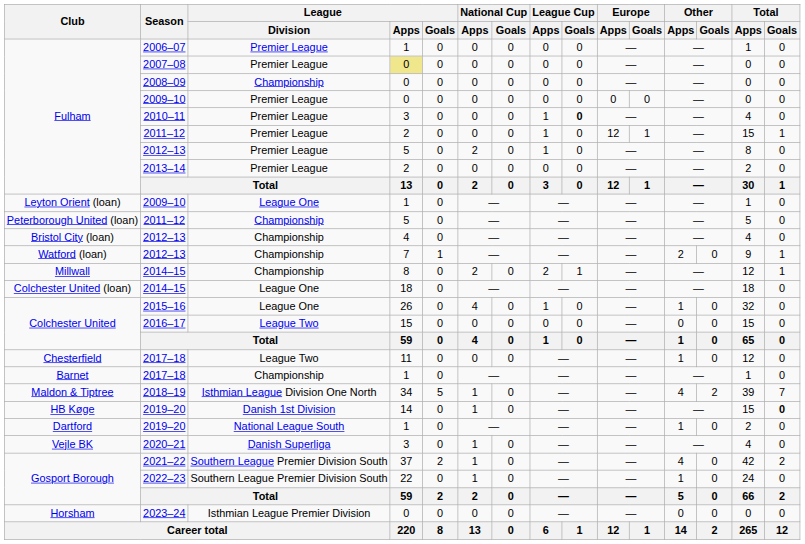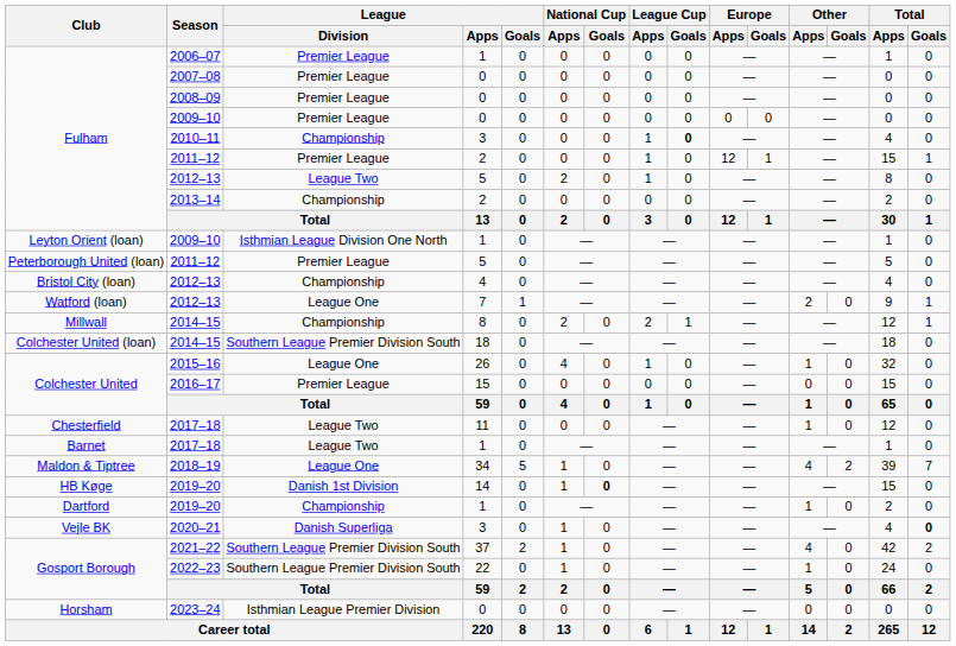2007–08 | League / Apps: khaki background -> no background
2008–09 | League / Division: Championship -> Premier League
2010–11 | League / Division: Premier League -> Championship
Fulham / 2012–13 | League / Division: Premier League -> League Two
2013–14 | League / Division: Premier League -> Championship
Leyton Orient (loan) / 2009–10 | League / Division: League One -> Isthmian League Division One North
Peterborough United (loan) / 2011–12 | League / Division: Championship -> Premier League
Watford (loan) / 2012–13 | League / Division: Championship -> League One
Colchester United (loan) / 2014–15 | League / Division: League One -> Southern League Premier Division South
2016–17 | League / Division: League Two -> Premier League
Barnet / 2017–18 | League / Division: Championship -> League Two
2018–19 | League / Division: Isthmian League Division One North -> League One
HB Køge / 2019–20 | National Cup / Goals: normal -> bold
HB Køge / 2019–20 | Total / Goals: bold -> normal
Dartford / 2019–20 | League / Division: National League South -> Championship
2020–21 | Total / Goals: normal -> bold
